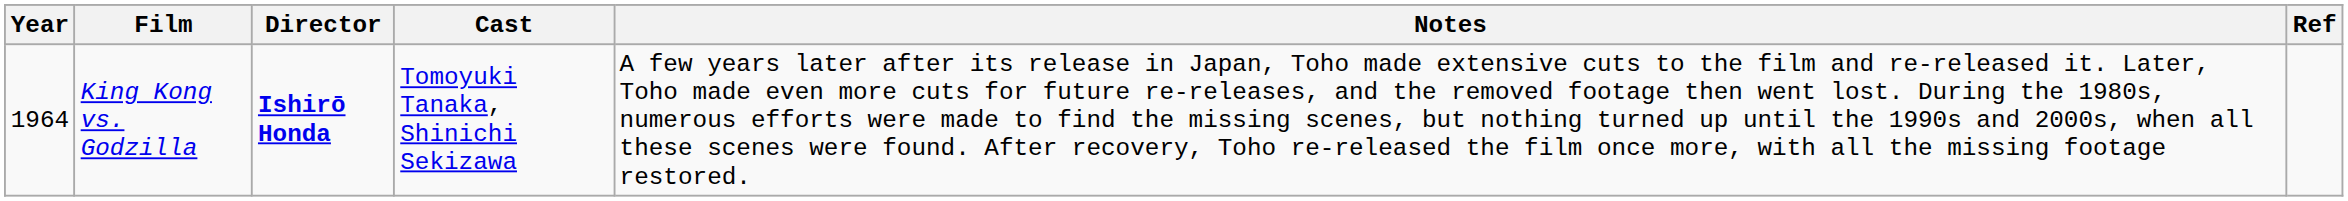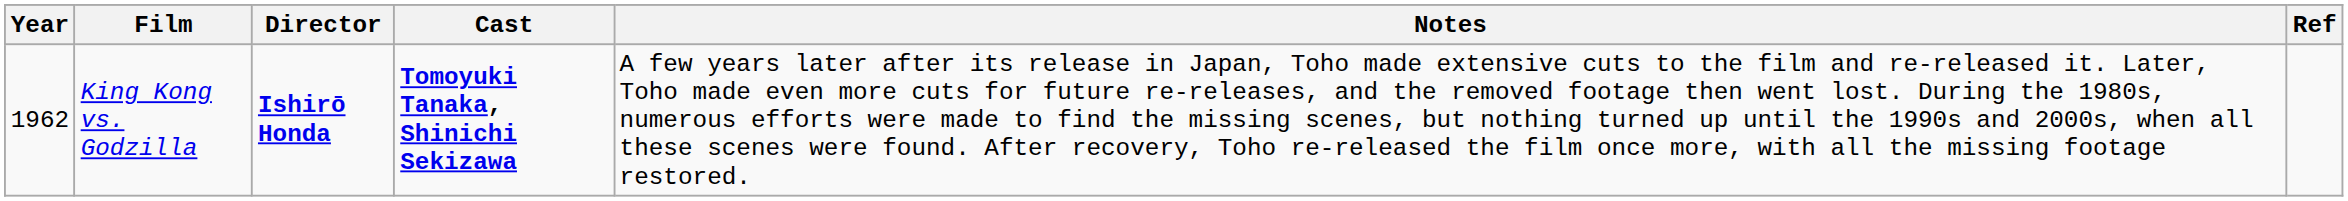King Kong vs. Godzilla | Year: 1964 -> 1962
King Kong vs. Godzilla | Cast: normal -> bold
